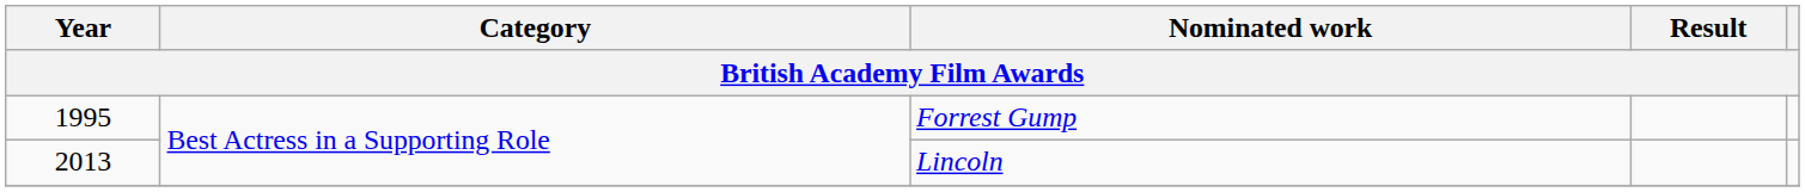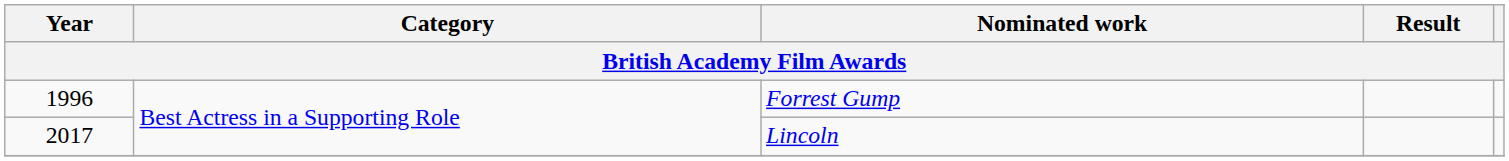Forrest Gump | Year: 1995 -> 1996
Lincoln | Year: 2013 -> 2017
